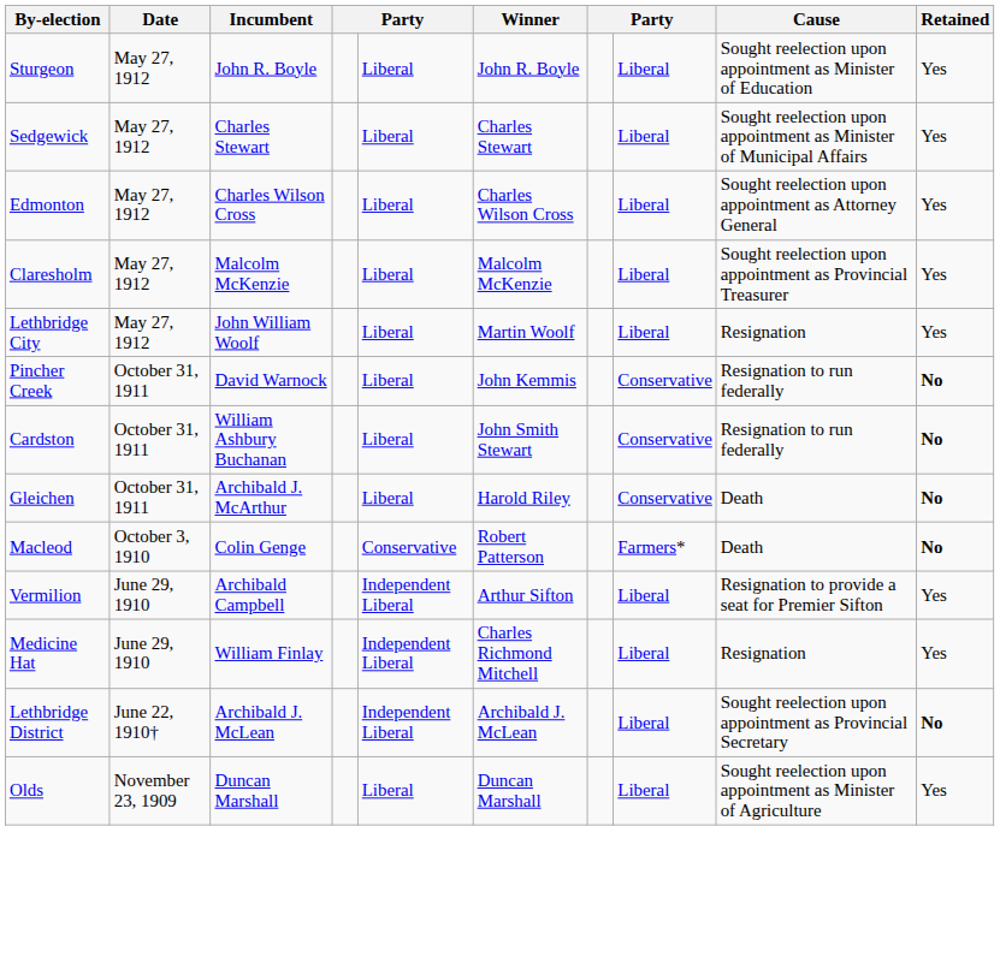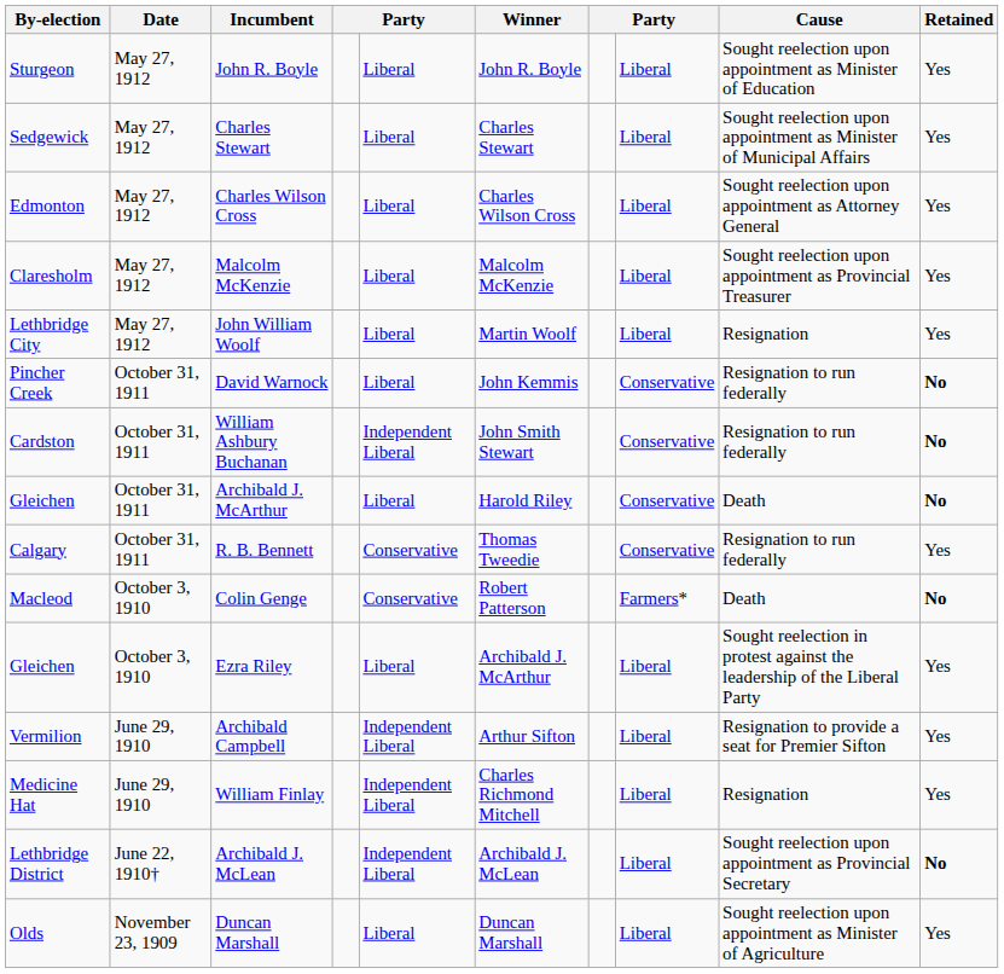William Ashbury Buchanan | column 5: Liberal -> Independent Liberal
+ row: Calgary | October 31, 1911 | R. B. Bennett | Conservative | Thomas Tweedie | Conservative | Resignation to run federally | Yes
+ row: Gleichen | October 3, 1910 | Ezra Riley | Liberal | Archibald J. McArthur | Liberal | Sought reelection in protest against the leadership of the Liberal Party | Yes
